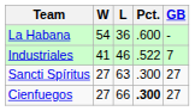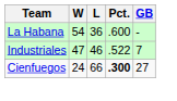Industriales | W: 41 -> 47
- row: Sancti Spíritus | 27 | 63 | .300 | 27
Cienfuegos | W: 27 -> 24
